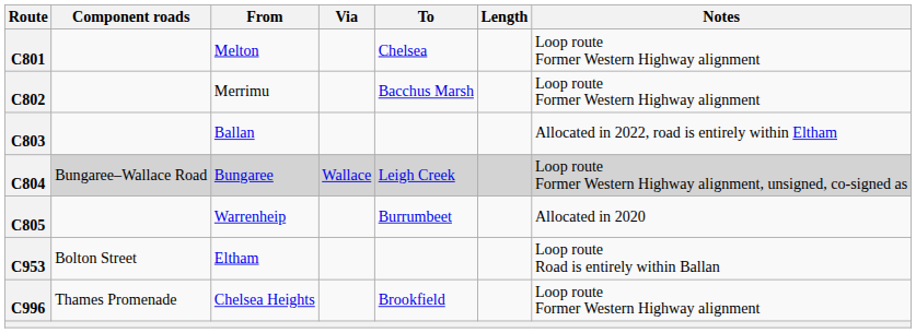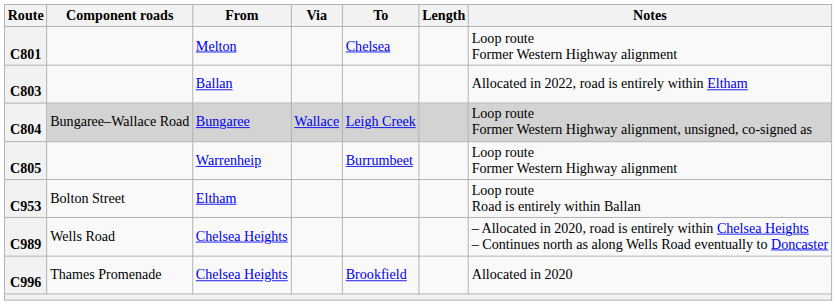- row: C802 | Merrimu | Bacchus Marsh | Loop route Former Western Highway alignment
C805 | Notes: Allocated in 2020 -> Loop route Former Western Highway alignment
+ row: C989 | Wells Road | Chelsea Heights | – Allocated in 2020, road is entirely within Chelsea Heights – Continues north as along Wells Road eventually to Doncaster
C996 | Notes: Loop route Former Western Highway alignment -> Allocated in 2020
